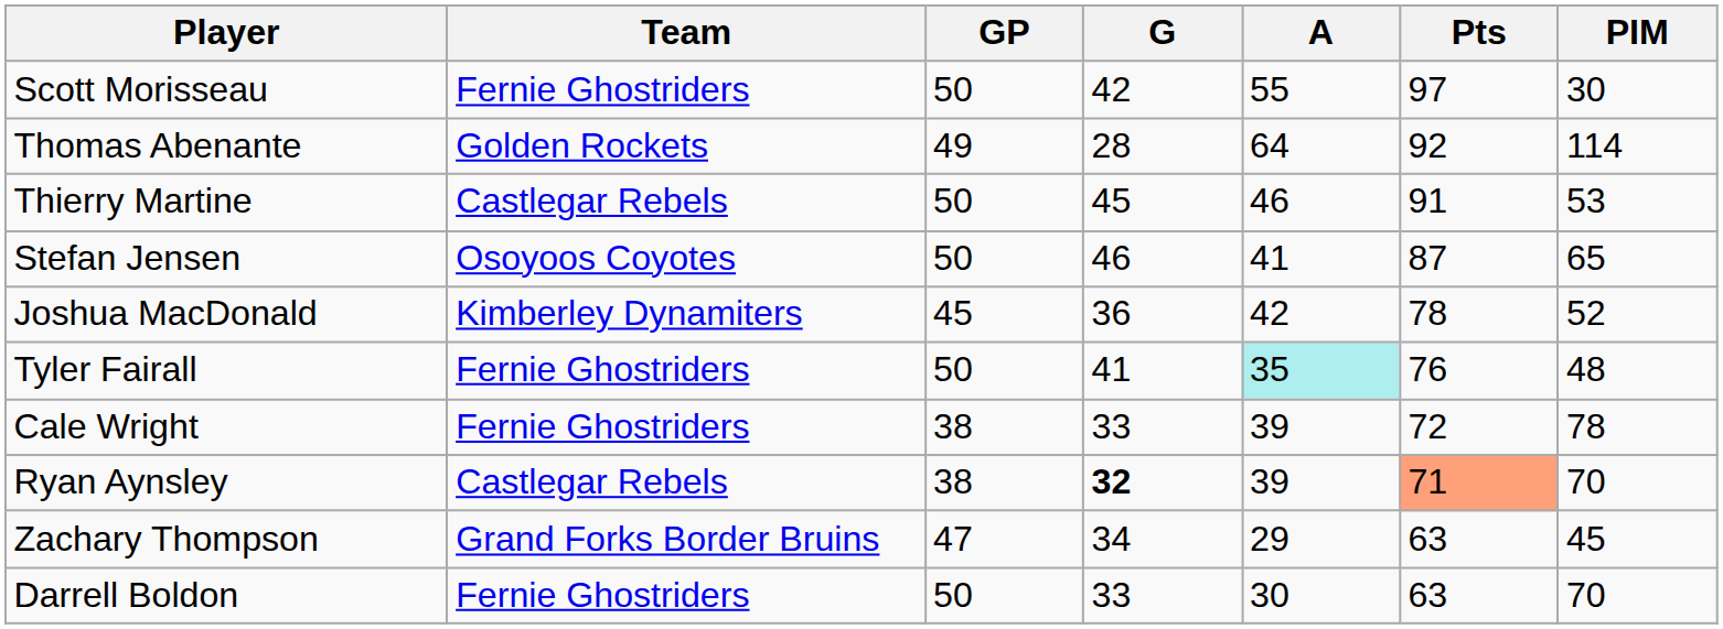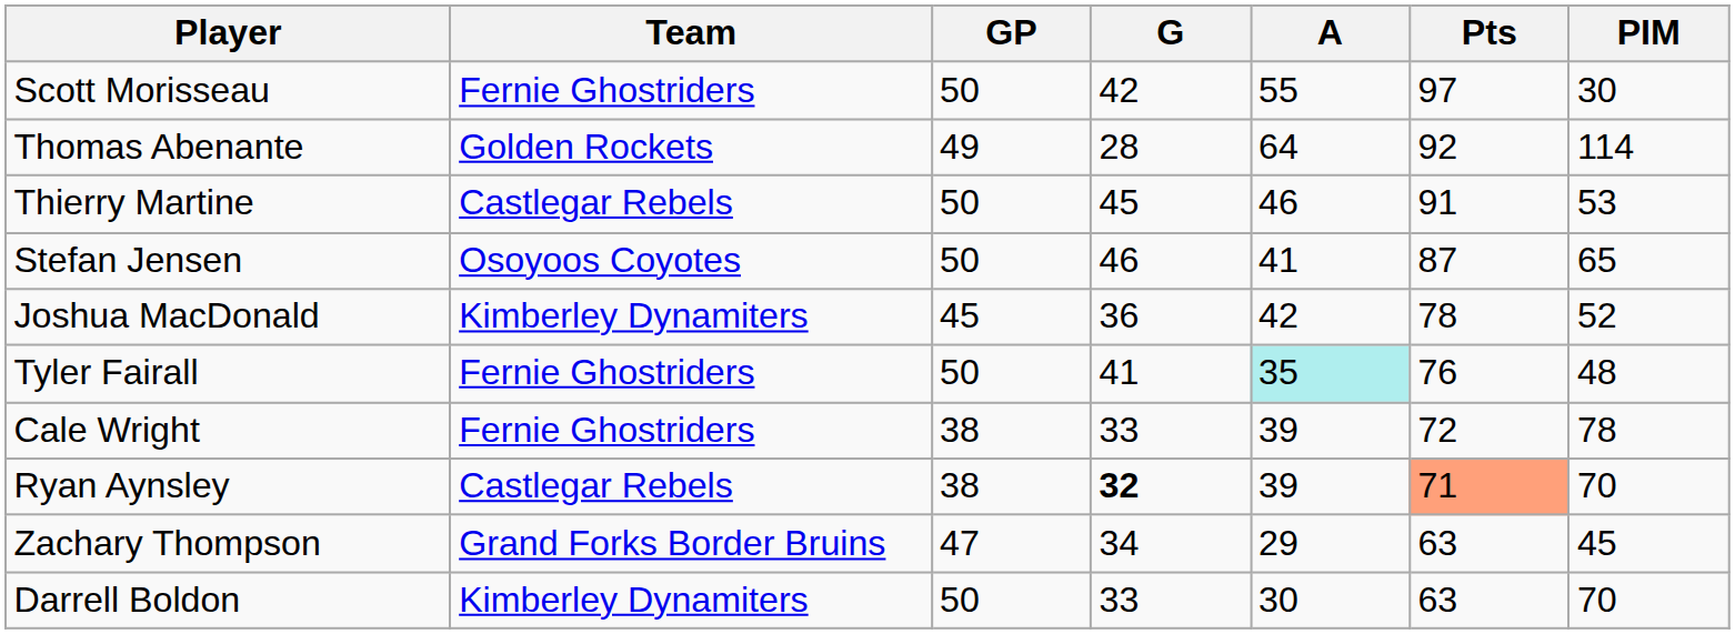Darrell Boldon | Team: Fernie Ghostriders -> Kimberley Dynamiters
